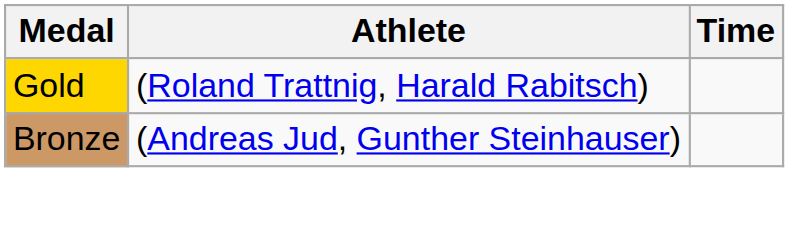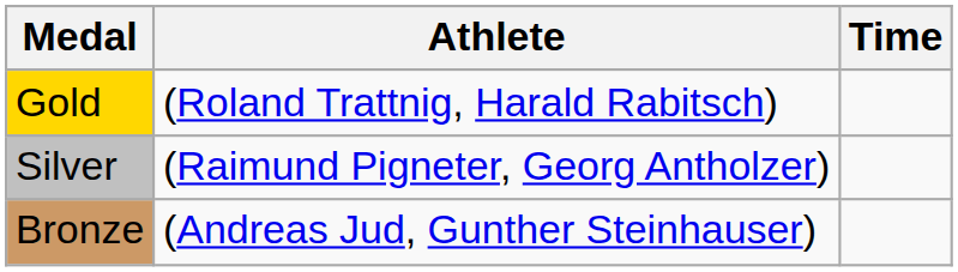+ row: Silver | (Raimund Pigneter, Georg Antholzer)
